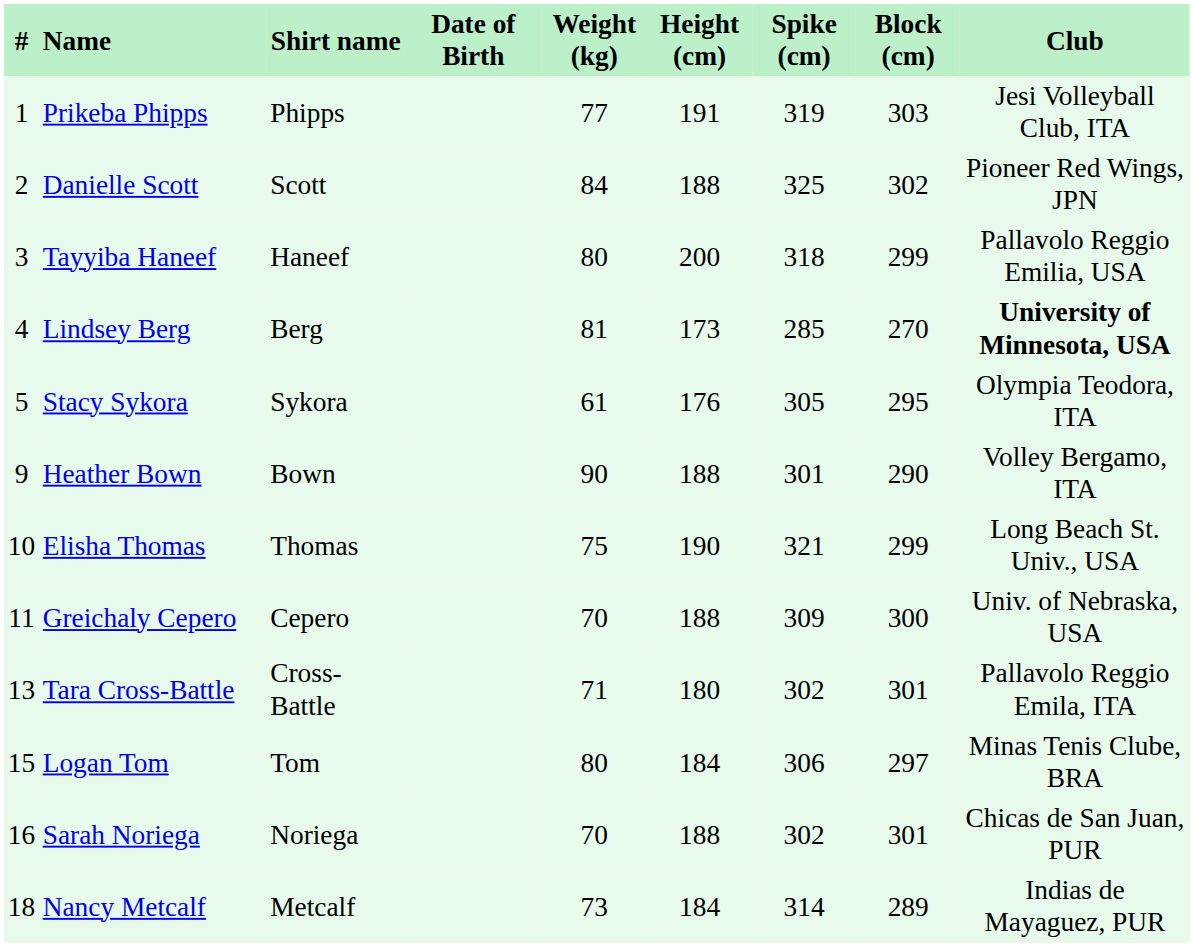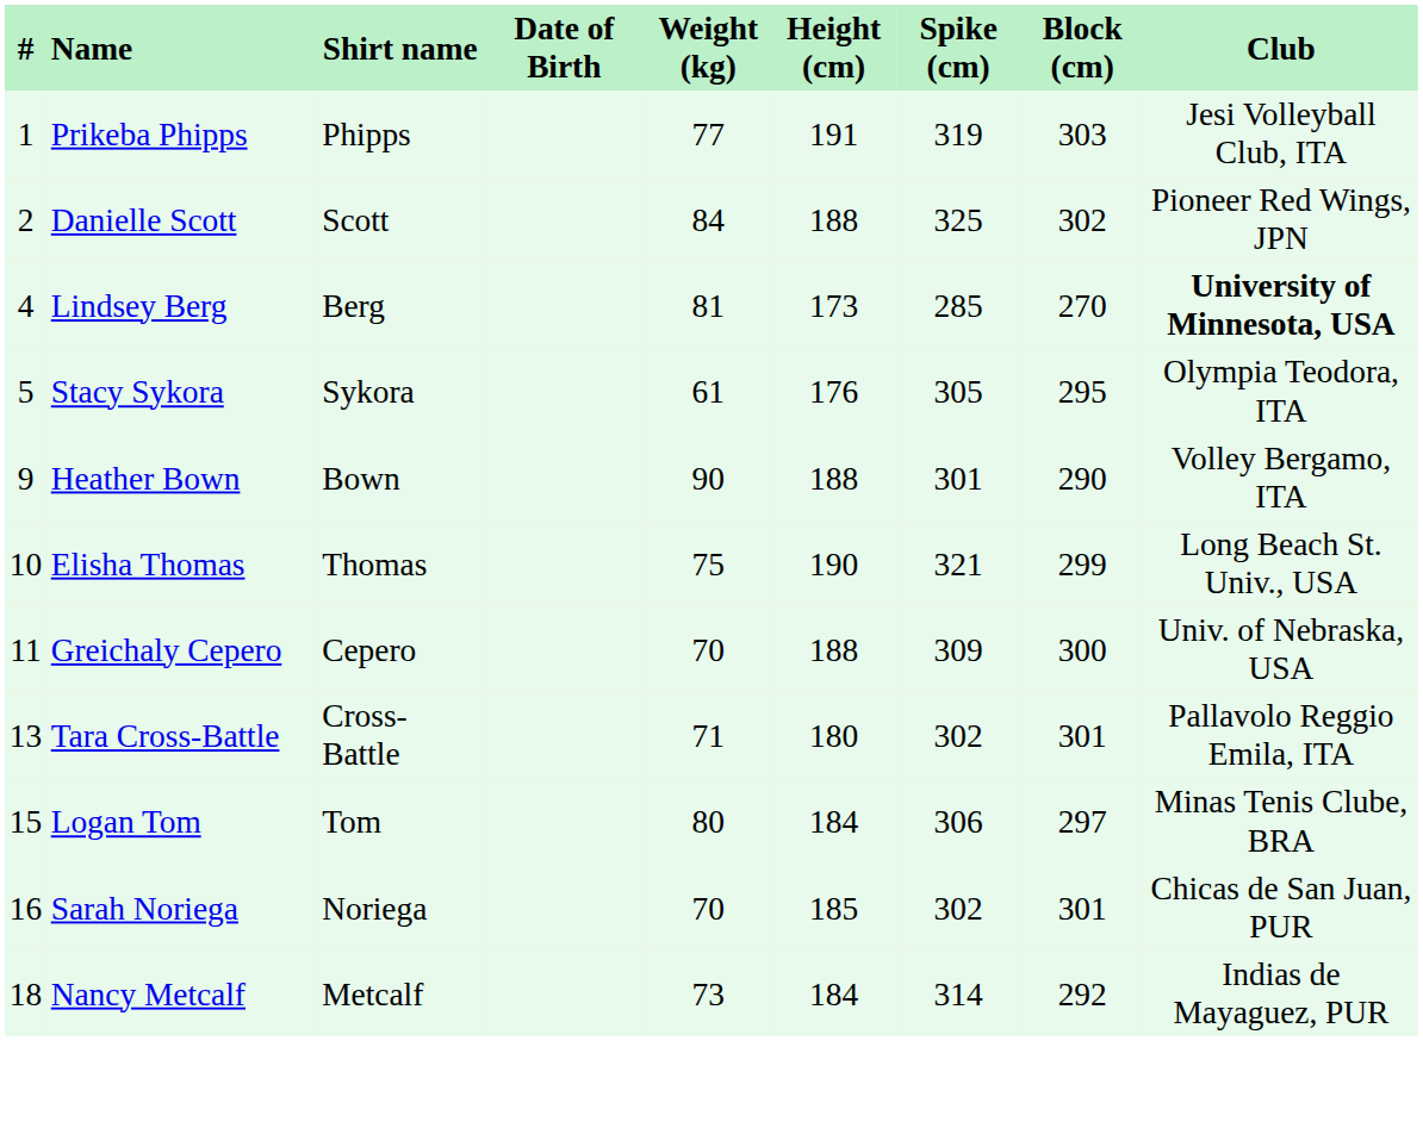- row: 3 | Tayyiba Haneef | Haneef | 80 | 200 | 318 | 299 | Pallavolo Reggio Emilia, USA
Sarah Noriega | Height (cm): 188 -> 185
Nancy Metcalf | Block (cm): 289 -> 292
